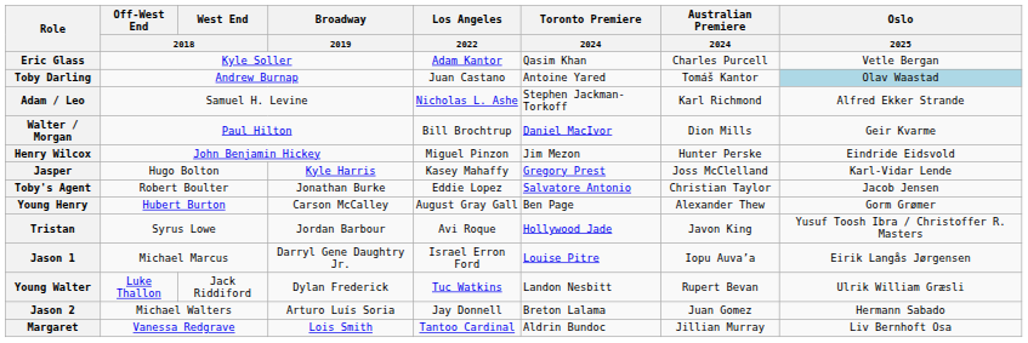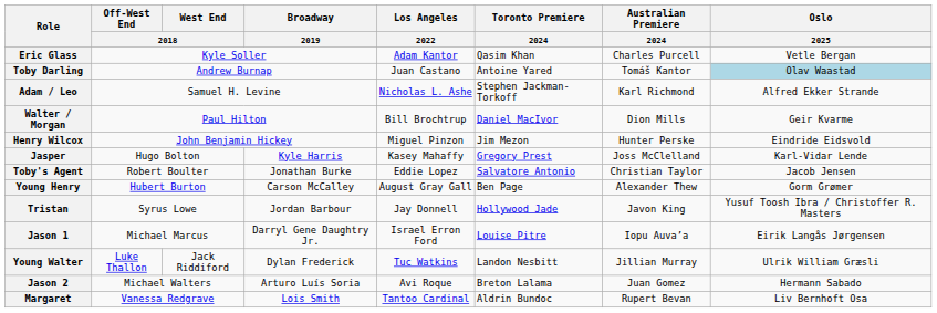Tristan | Los Angeles / 2022: Avi Roque -> Jay Donnell
Young Walter | Australian Premiere / 2024: Rupert Bevan -> Jillian Murray
Jason 2 | Los Angeles / 2022: Jay Donnell -> Avi Roque
Margaret | Australian Premiere / 2024: Jillian Murray -> Rupert Bevan
